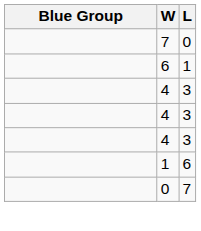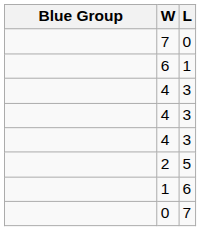+ row: 2 | 5
